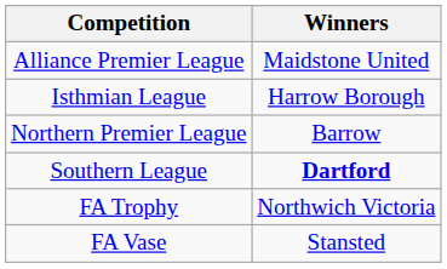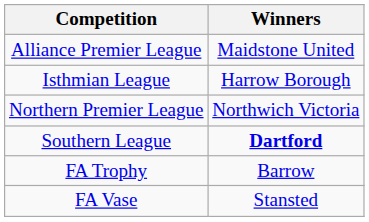Northern Premier League | Winners: Barrow -> Northwich Victoria
FA Trophy | Winners: Northwich Victoria -> Barrow
